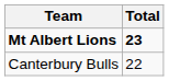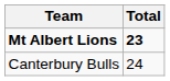Canterbury Bulls | Total: 22 -> 24
